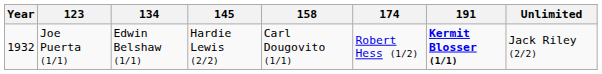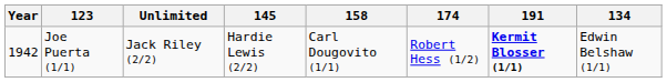columns swapped: 134 <-> Unlimited
Joe Puerta (1/1) | Year: 1932 -> 1942
